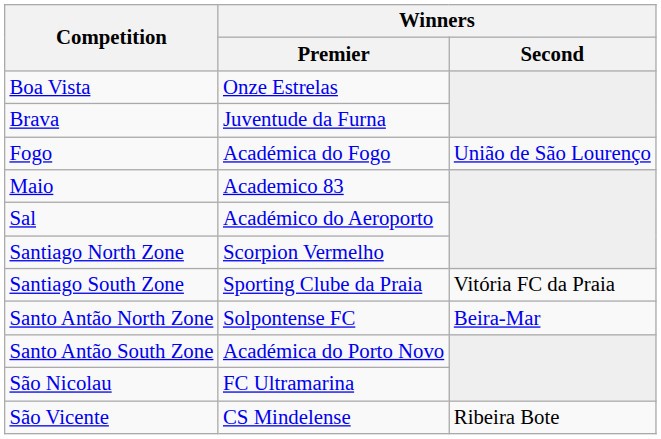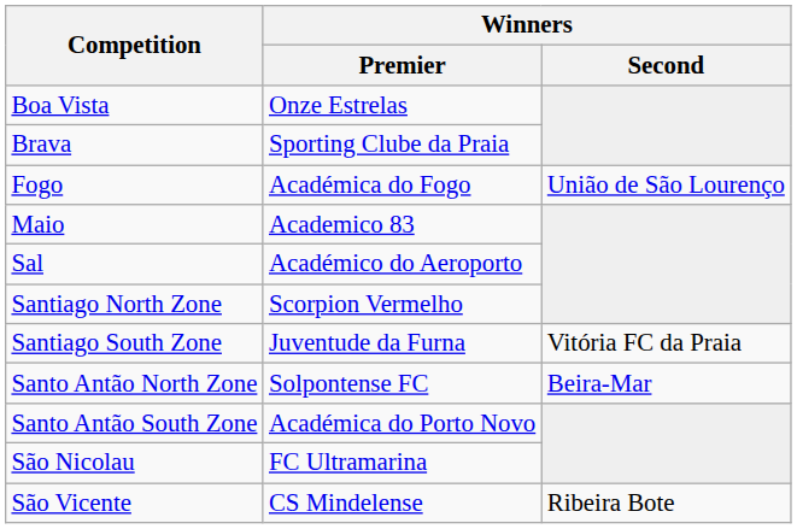Brava | Winners / Premier: Juventude da Furna -> Sporting Clube da Praia
Santiago South Zone | Winners / Premier: Sporting Clube da Praia -> Juventude da Furna
